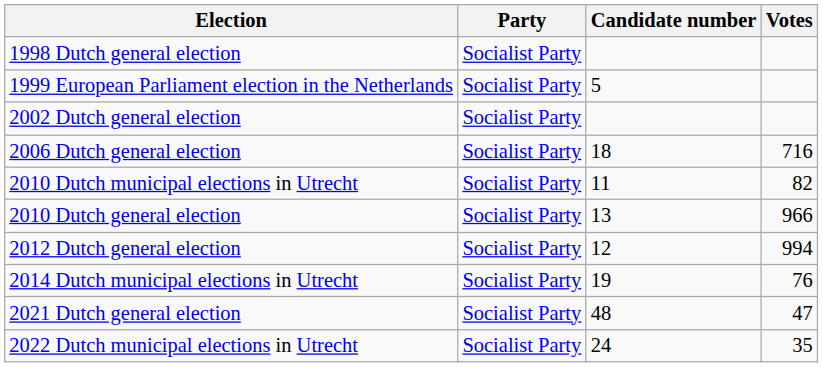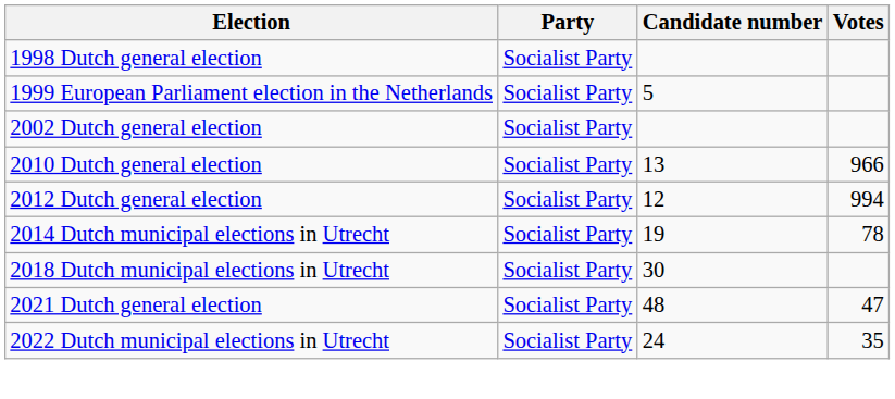- row: 2006 Dutch general election | Socialist Party | 18 | 716
- row: 2010 Dutch municipal elections in Utrecht | Socialist Party | 11 | 82
2014 Dutch municipal elections in Utrecht | Votes: 76 -> 78
+ row: 2018 Dutch municipal elections in Utrecht | Socialist Party | 30
